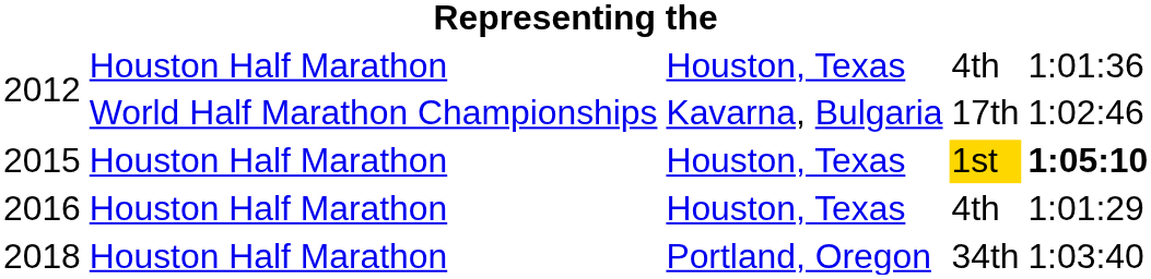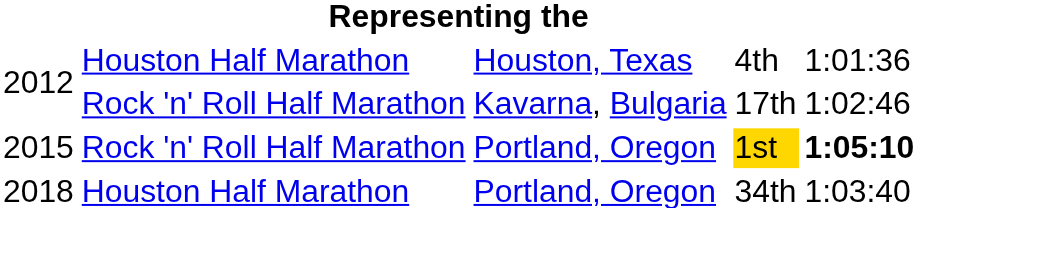2012 / 17th | column 2: World Half Marathon Championships -> Rock 'n' Roll Half Marathon
2015 | column 2: Houston Half Marathon -> Rock 'n' Roll Half Marathon
2015 | column 3: Houston, Texas -> Portland, Oregon
- row: 2016 | Houston Half Marathon | Houston, Texas | 4th | 1:01:29
